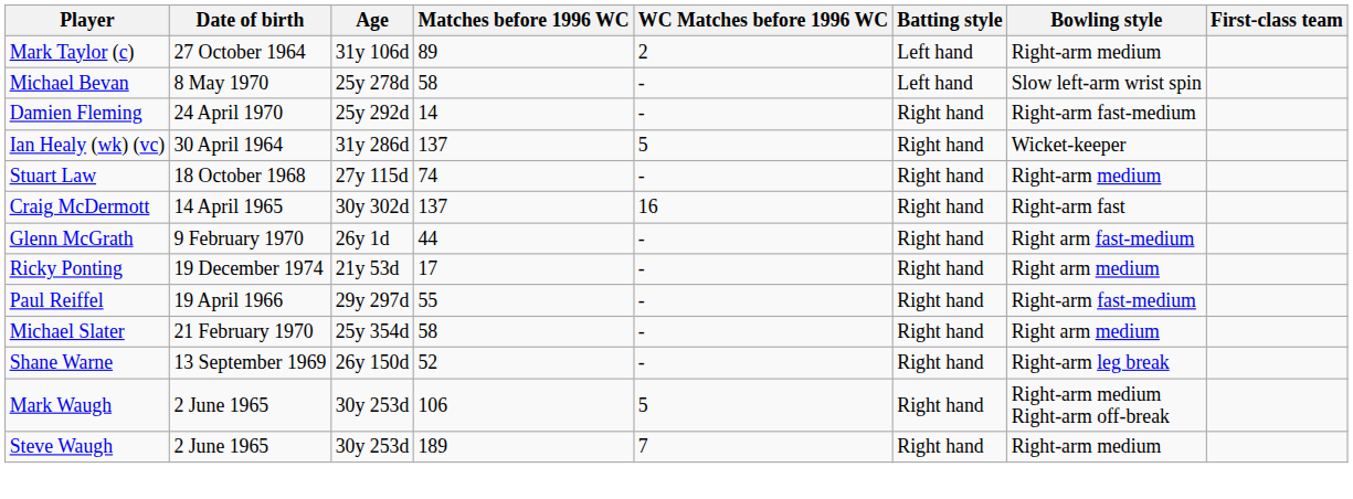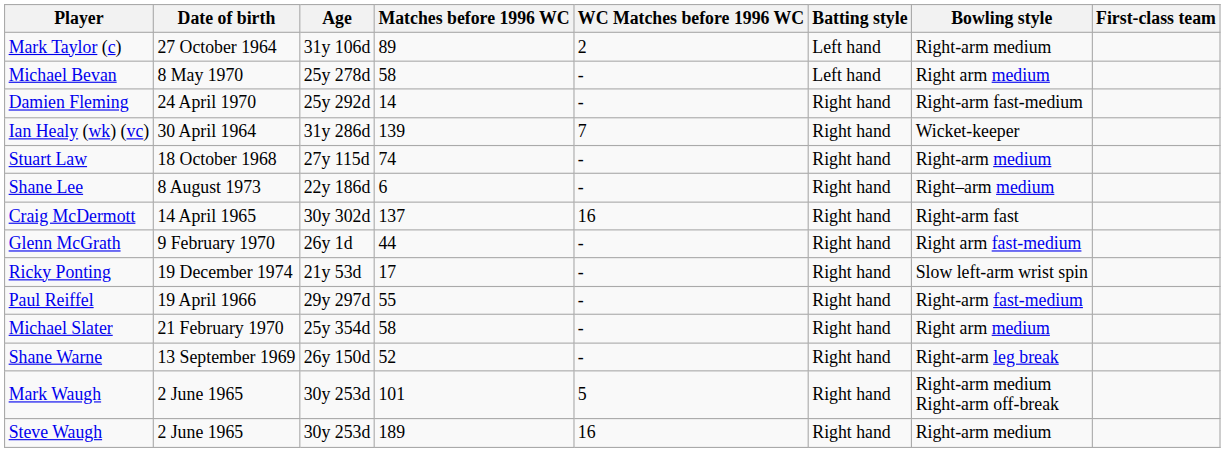Michael Bevan | Bowling style: Slow left-arm wrist spin -> Right arm medium
Ian Healy (wk) (vc) | Matches before 1996 WC: 137 -> 139
Ian Healy (wk) (vc) | WC Matches before 1996 WC: 5 -> 7
+ row: Shane Lee | 8 August 1973 | 22y 186d | 6 | - | Right hand | Right–arm medium
Ricky Ponting | Bowling style: Right arm medium -> Slow left-arm wrist spin
Mark Waugh | Matches before 1996 WC: 106 -> 101
Steve Waugh | WC Matches before 1996 WC: 7 -> 16
